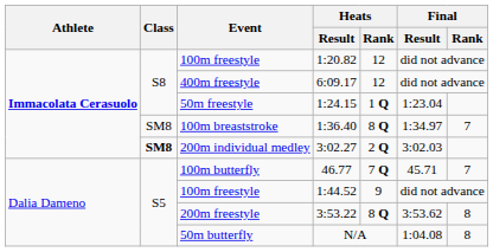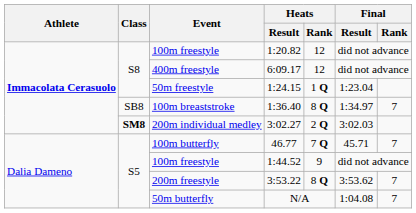1:36.40 | Class: SM8 -> SB8
3:53.22 | Final / Rank: 8 -> 7
N/A | Final / Rank: 8 -> 7
